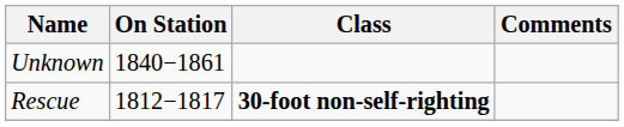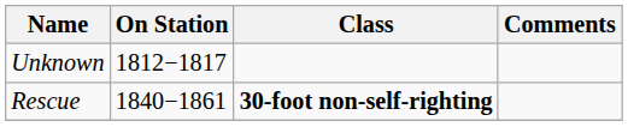Unknown | On Station: 1840−1861 -> 1812−1817
Rescue | On Station: 1812−1817 -> 1840−1861
